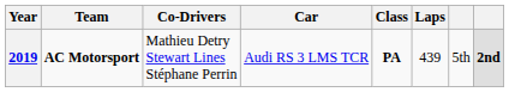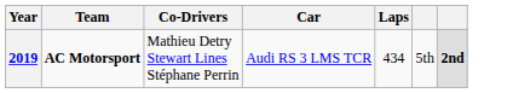- column: Class | PA
2019 | Laps: 439 -> 434
